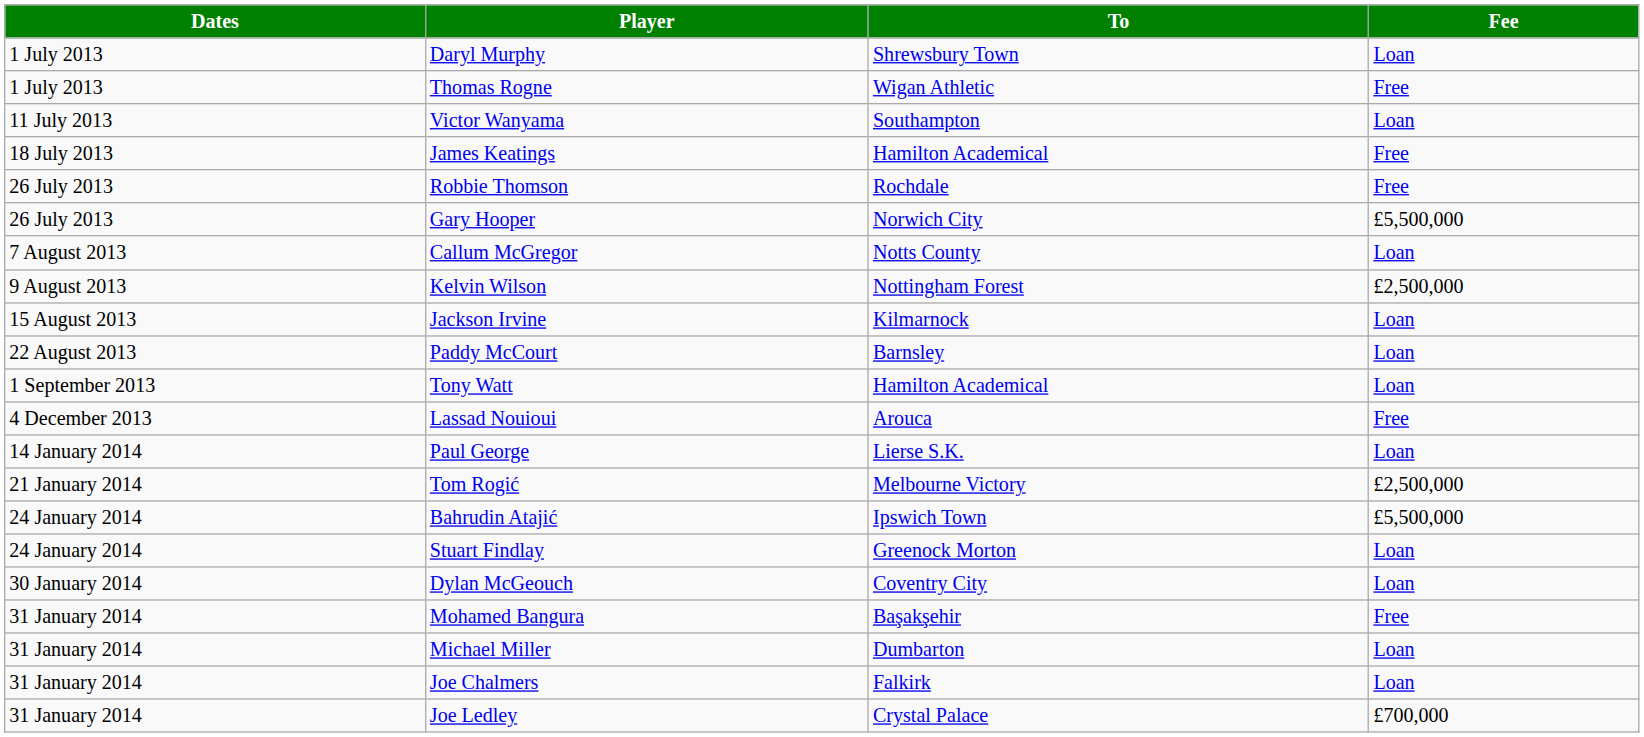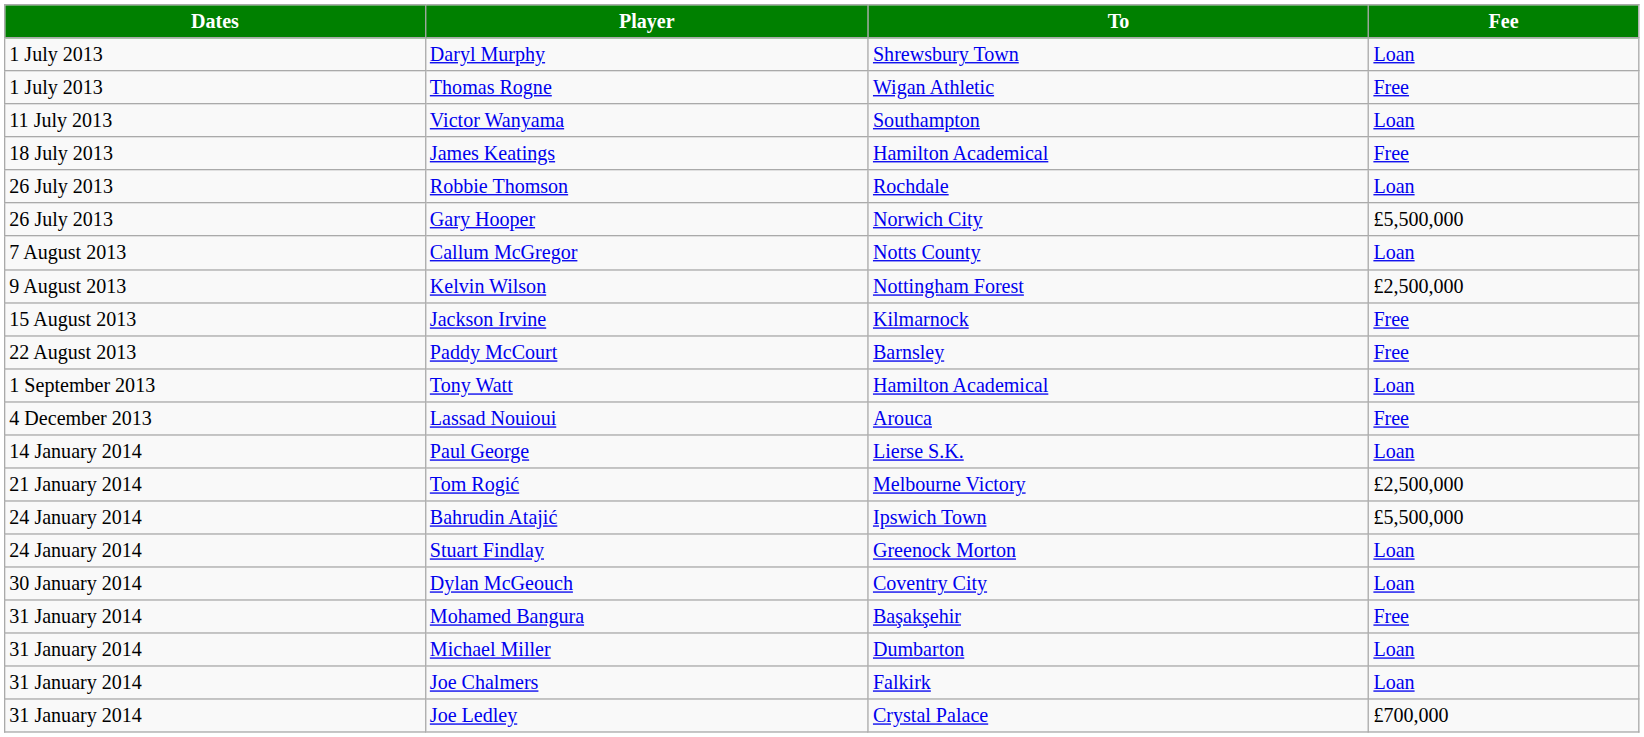Robbie Thomson | Fee: Free -> Loan
Jackson Irvine | Fee: Loan -> Free
Paddy McCourt | Fee: Loan -> Free
